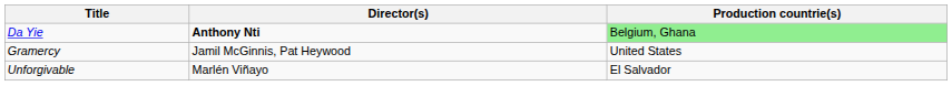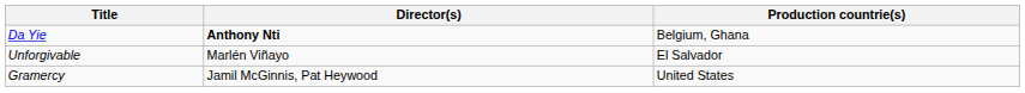Da Yie | Production countrie(s): lightgreen background -> no background
rows swapped: Gramercy <-> Unforgivable
